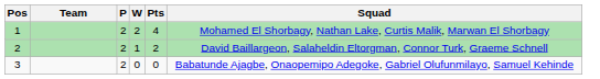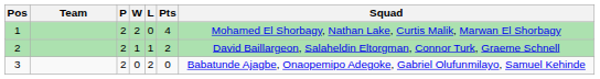+ column: L | 0 | 1 | 2
